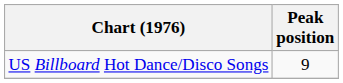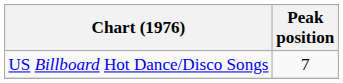US Billboard Hot Dance/Disco Songs | Peak position: 9 -> 7
